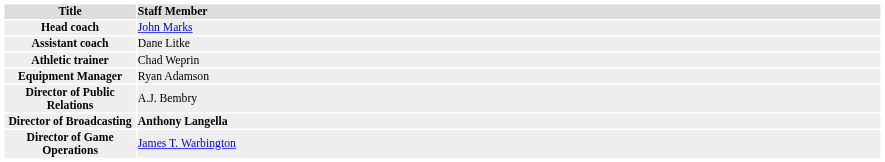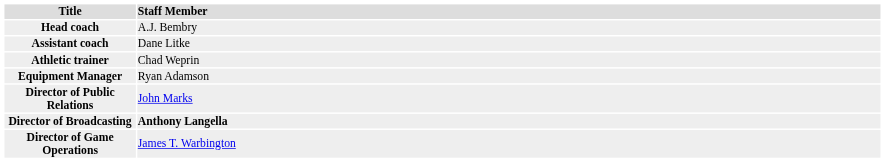Head coach | Staff Member: John Marks -> A.J. Bembry
Director of Public Relations | Staff Member: A.J. Bembry -> John Marks
